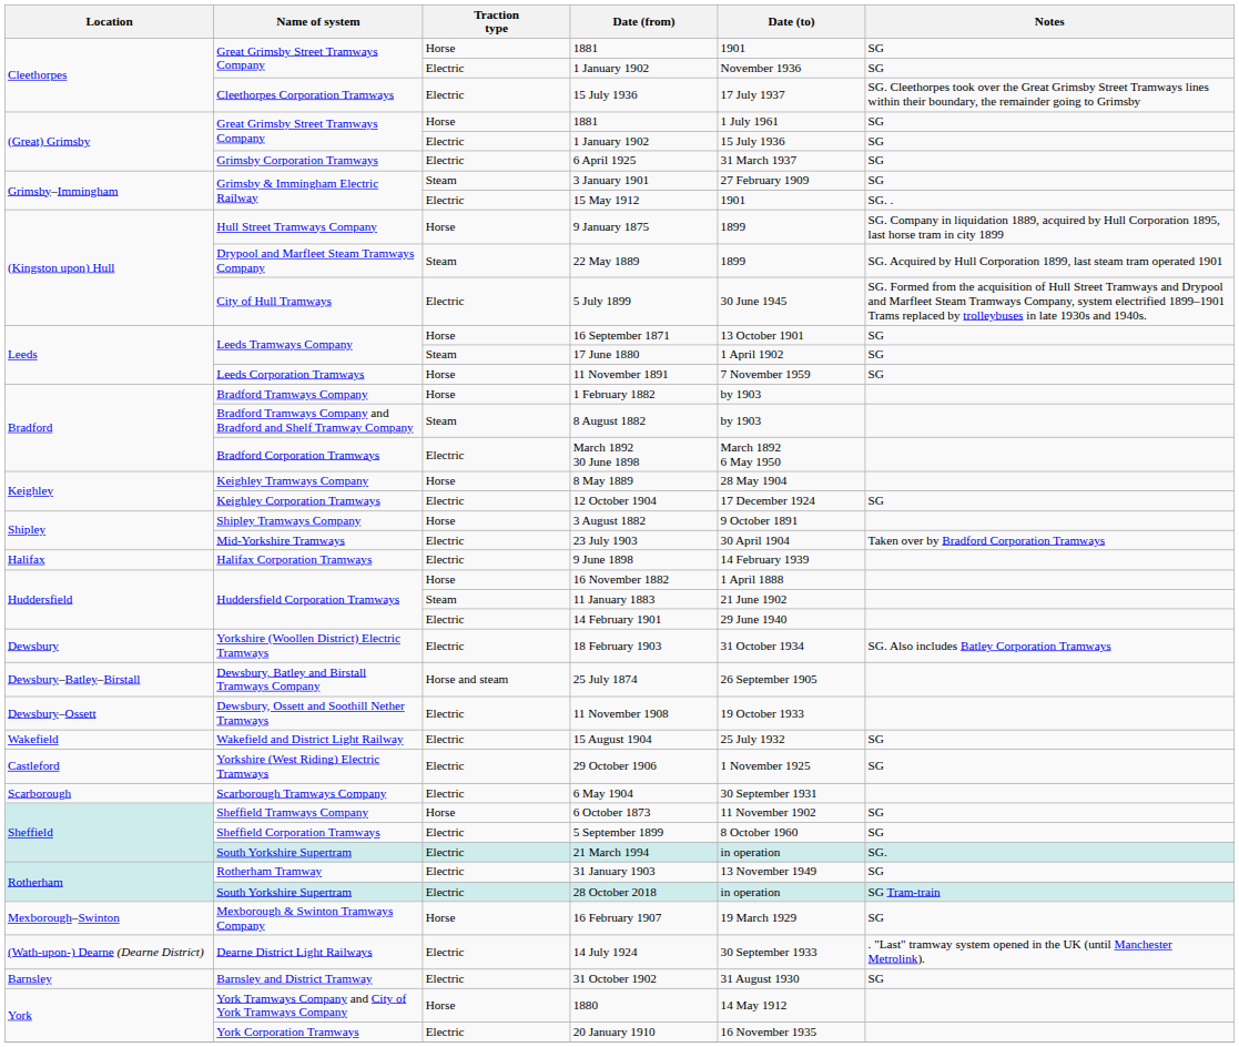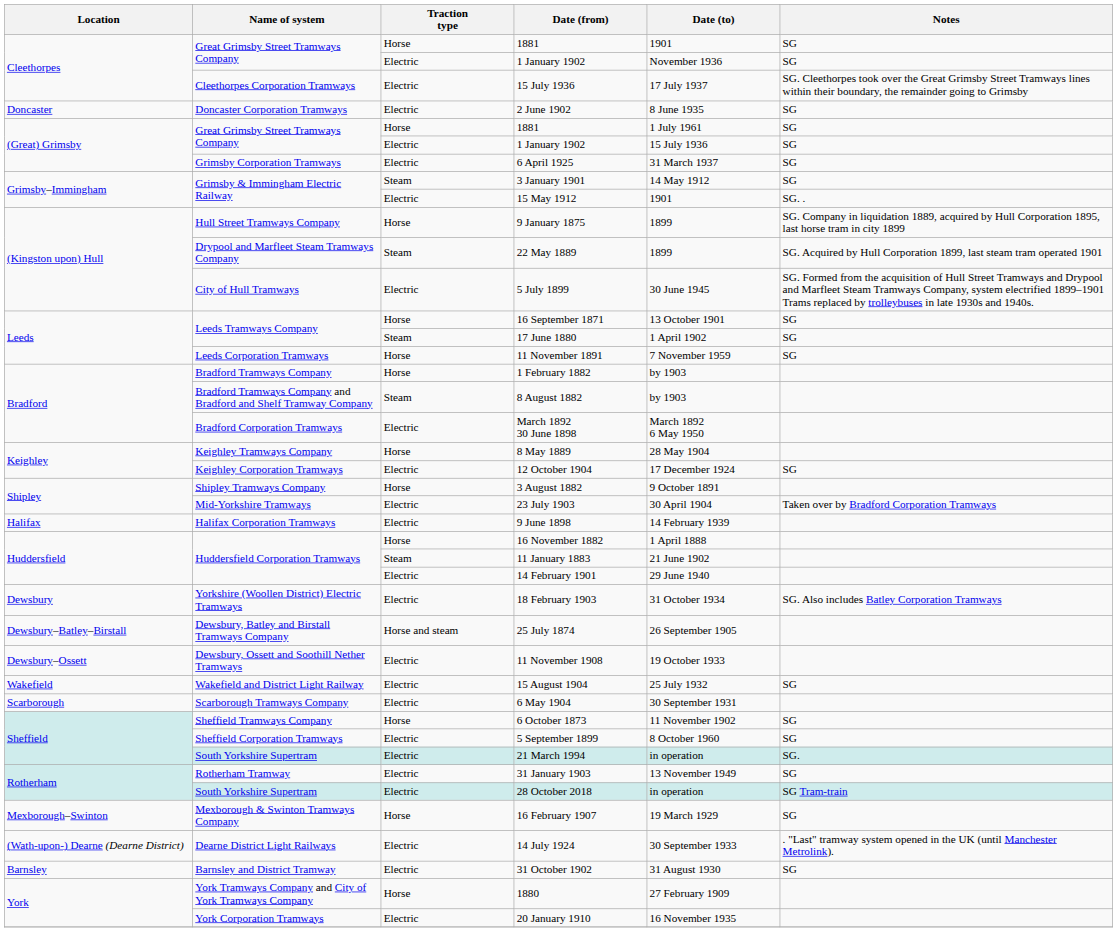+ row: Doncaster | Doncaster Corporation Tramways | Electric | 2 June 1902 | 8 June 1935 | SG
3 January 1901 | Date (to): 27 February 1909 -> 14 May 1912
- row: Castleford | Yorkshire (West Riding) Electric Tramways | Electric | 29 October 1906 | 1 November 1925 | SG
1880 | Date (to): 14 May 1912 -> 27 February 1909
